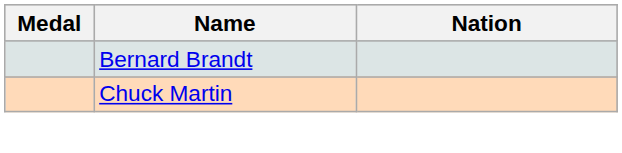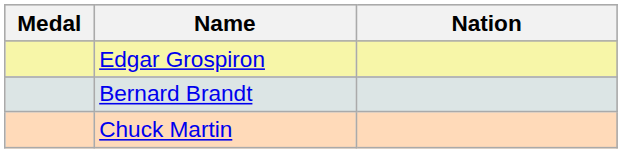+ row: Edgar Grospiron
